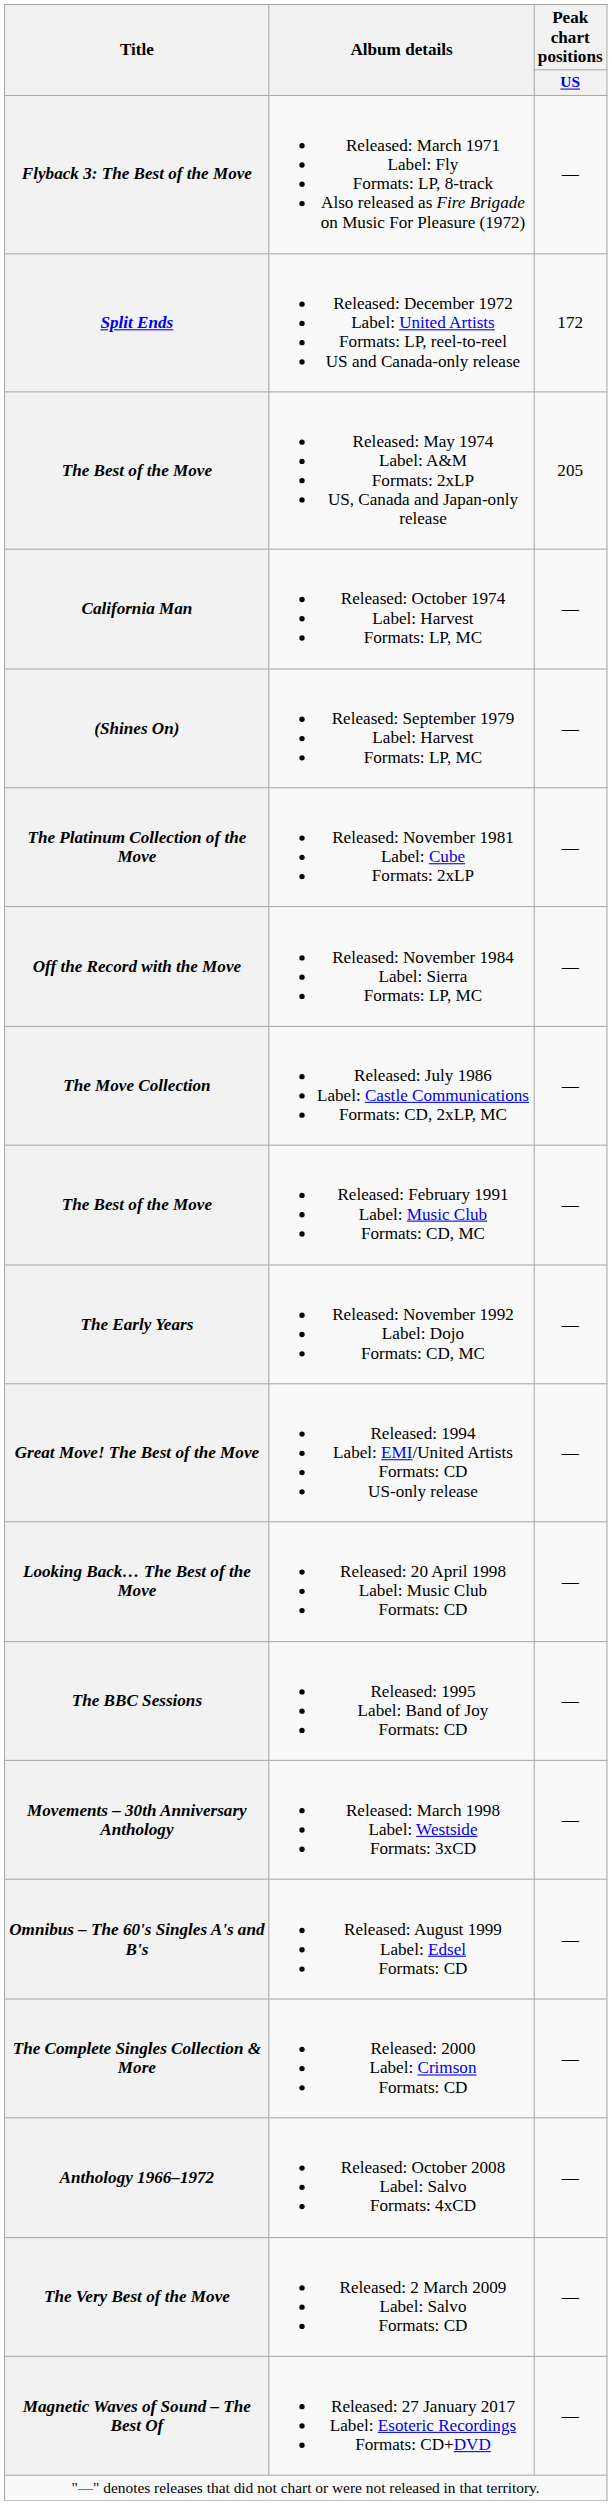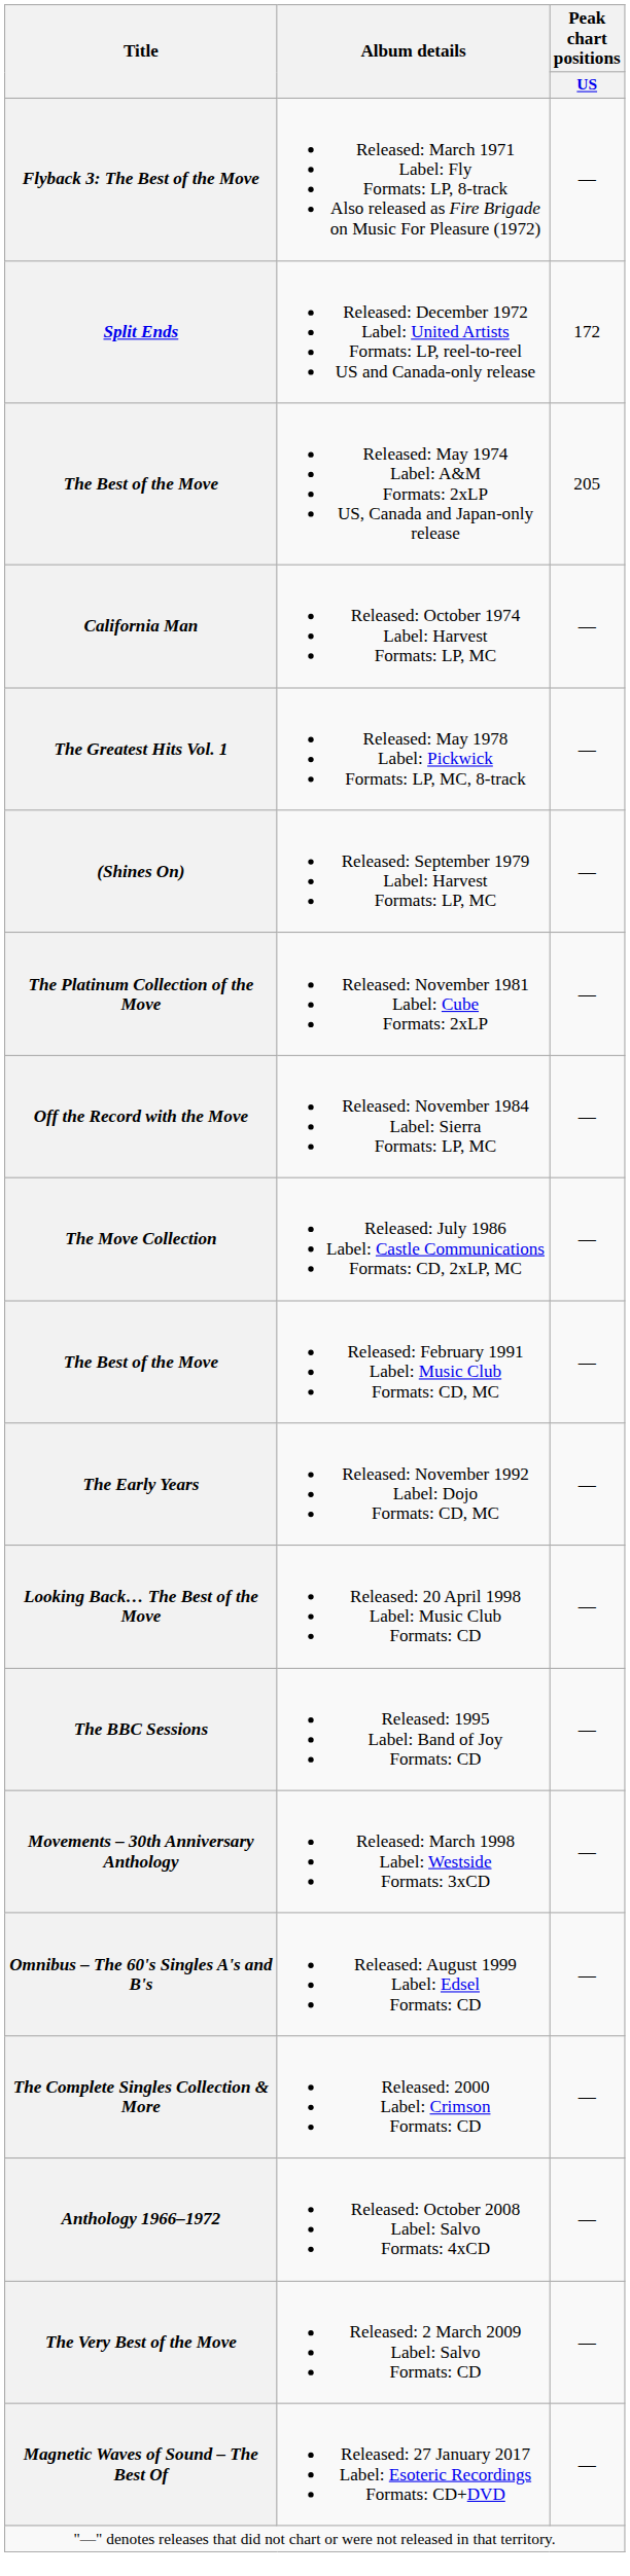+ row: The Greatest Hits Vol. 1 | Released: May 1978 Label: Pickwick Formats: LP, MC, 8-track | —
- row: Great Move! The Best of the Move | Released: 1994 Label: EMI/United Artists Formats: CD US-only release | —
